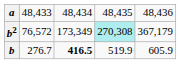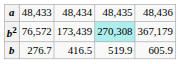b2 | column 3: 173,349 -> 173,439
b | column 3: bold -> normal
